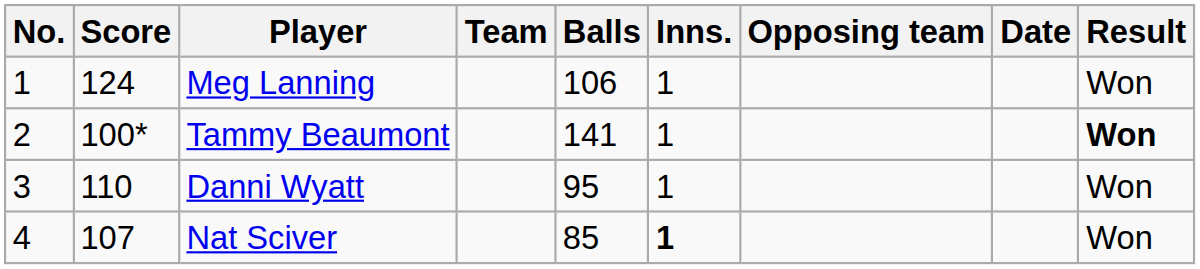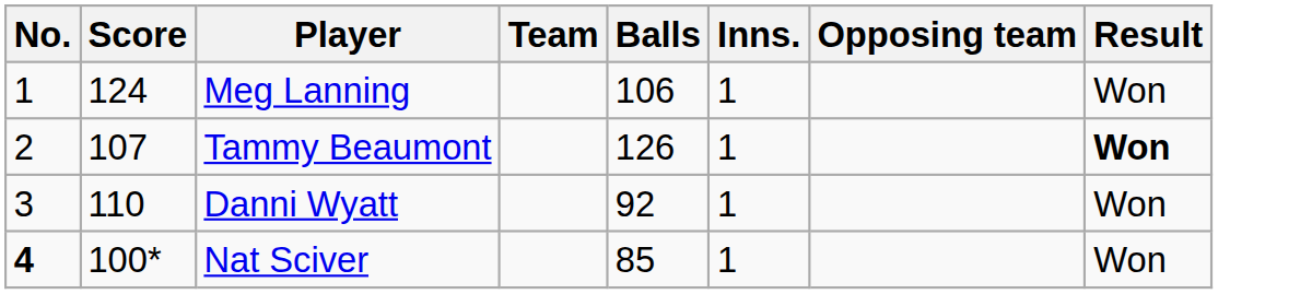- column: Date
Tammy Beaumont | Score: 100* -> 107
Tammy Beaumont | Balls: 141 -> 126
Danni Wyatt | Balls: 95 -> 92
Nat Sciver | No.: normal -> bold
Nat Sciver | Score: 107 -> 100*
Nat Sciver | Inns.: bold -> normal
